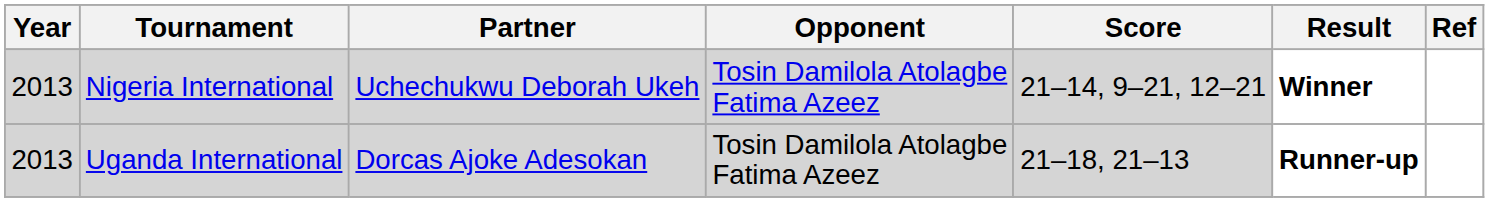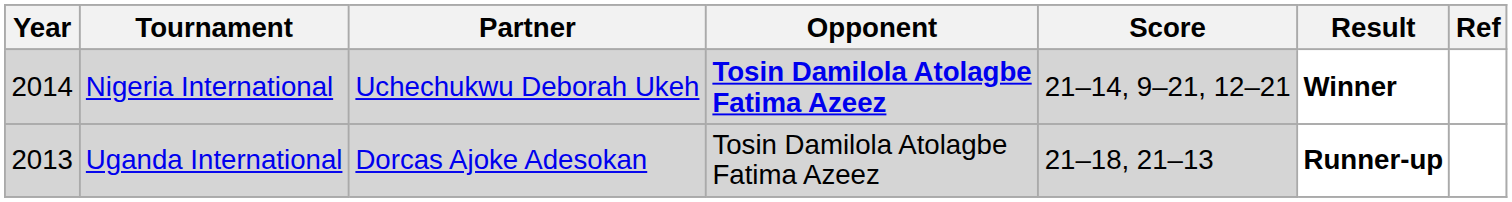Nigeria International | Year: 2013 -> 2014
Nigeria International | Opponent: normal -> bold
